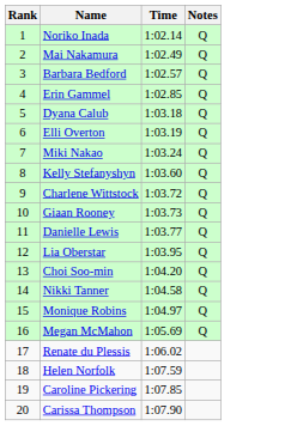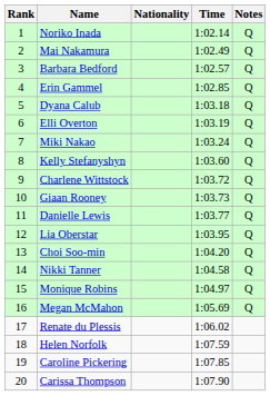+ column: Nationality
